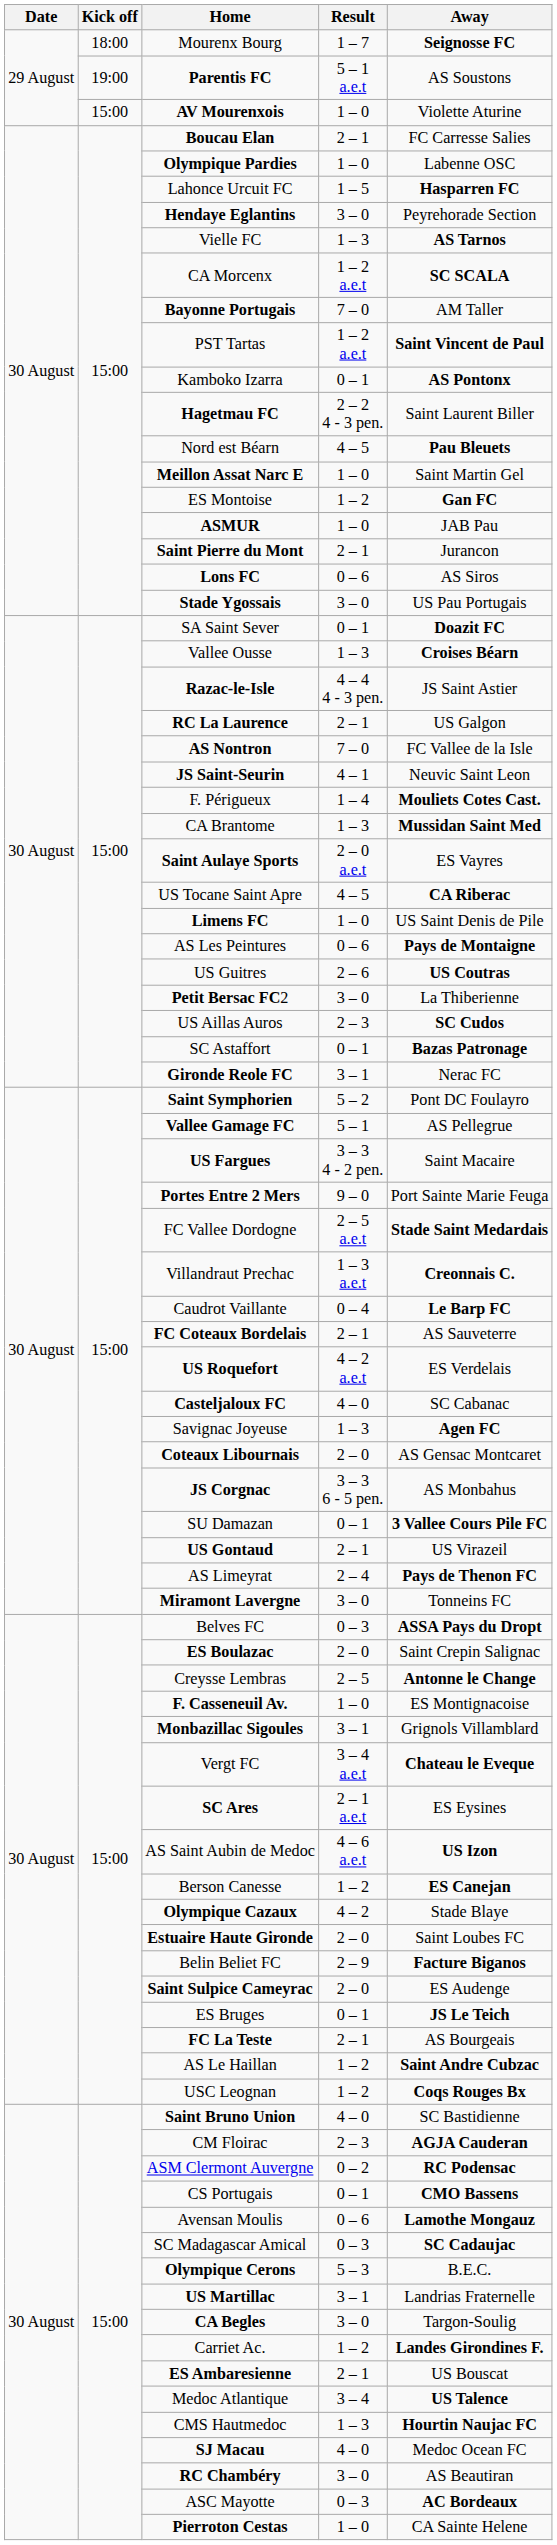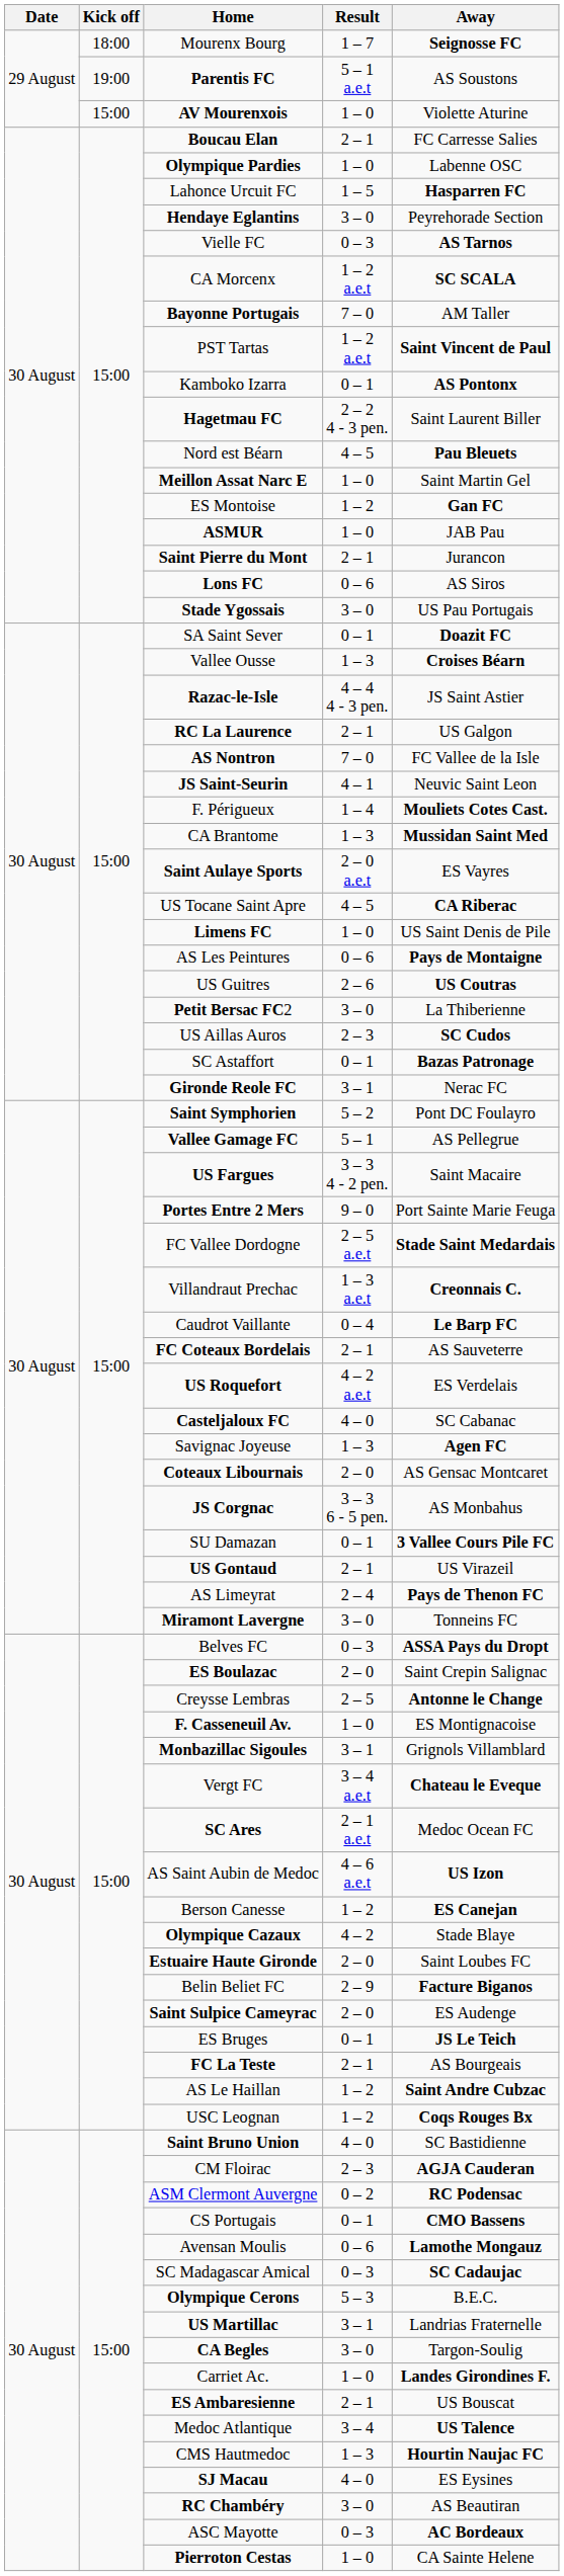Vielle FC | Result: 1 – 3 -> 0 – 3
SC Ares | Away: ES Eysines -> Medoc Ocean FC
Carriet Ac. | Result: 1 – 2 -> 1 – 0
SJ Macau | Away: Medoc Ocean FC -> ES Eysines
